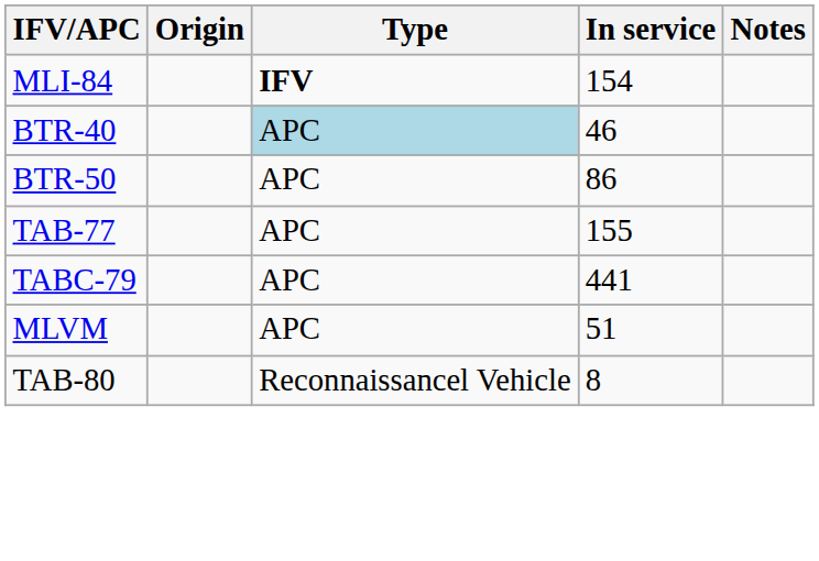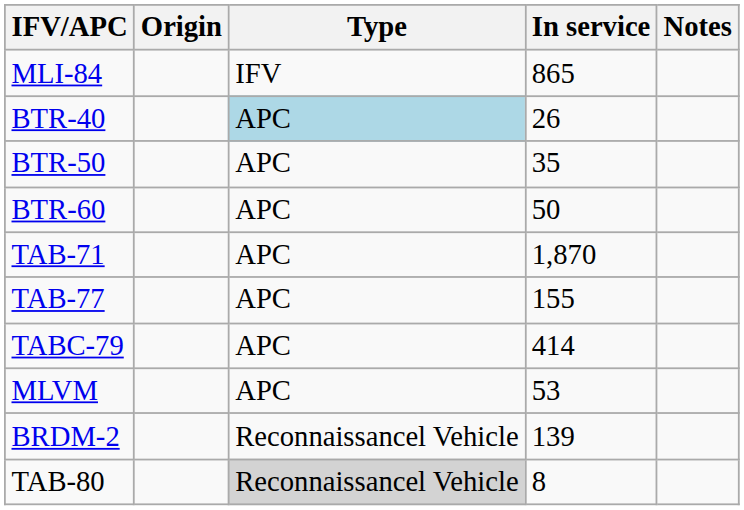MLI-84 | Type: bold -> normal
MLI-84 | In service: 154 -> 865
BTR-40 | In service: 46 -> 26
BTR-50 | In service: 86 -> 35
+ row: BTR-60 | APC | 50
+ row: TAB-71 | APC | 1,870
TABC-79 | In service: 441 -> 414
MLVM | In service: 51 -> 53
+ row: BRDM-2 | Reconnaissancel Vehicle | 139
TAB-80 | Type: no background -> lightgrey background
